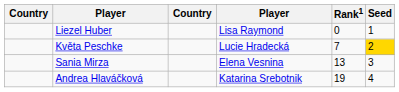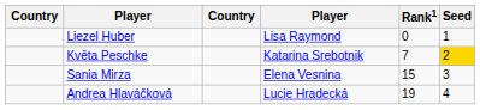Květa Peschke | column 4: Lucie Hradecká -> Katarina Srebotnik
Sania Mirza | Rank1: 13 -> 15
Andrea Hlaváčková | column 4: Katarina Srebotnik -> Lucie Hradecká
